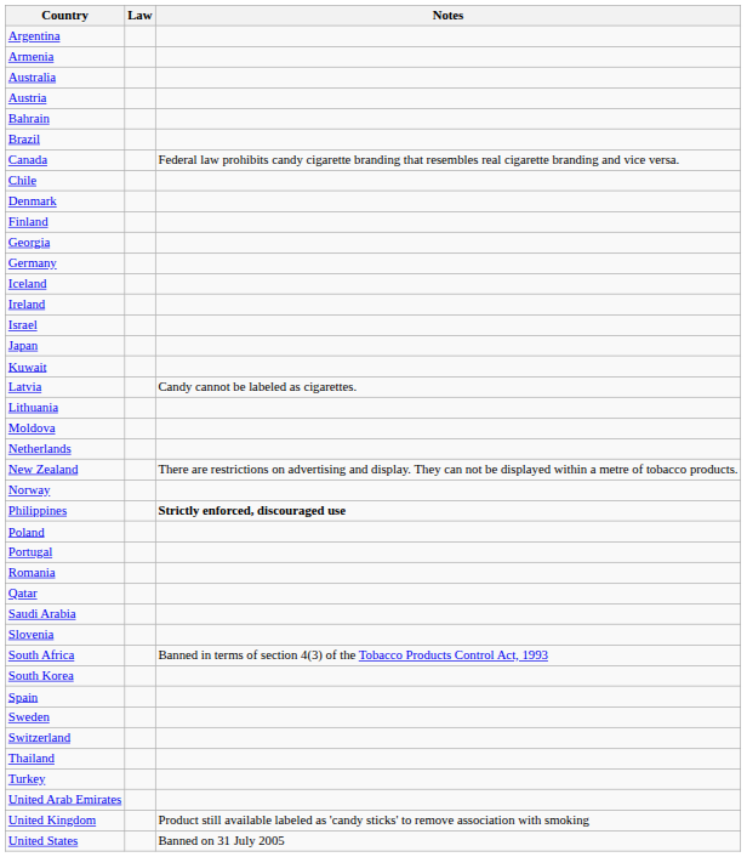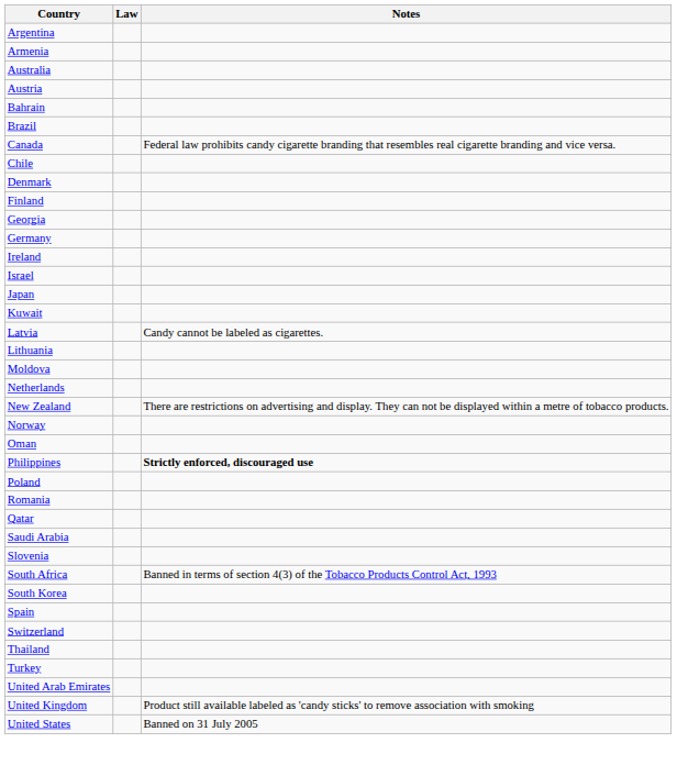- row: Iceland
+ row: Oman
- row: Portugal
- row: Sweden
